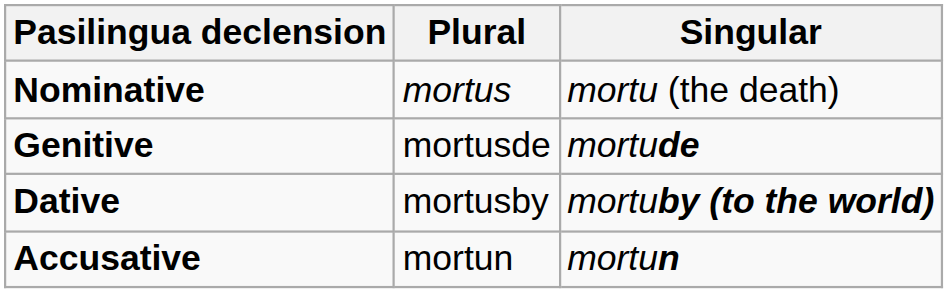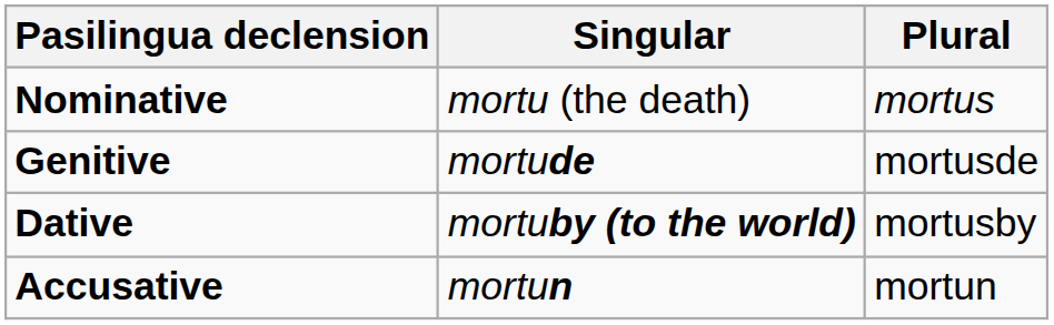columns swapped: Singular <-> Plural
